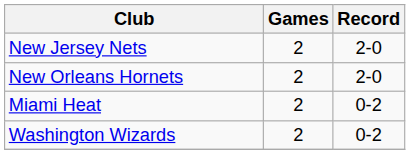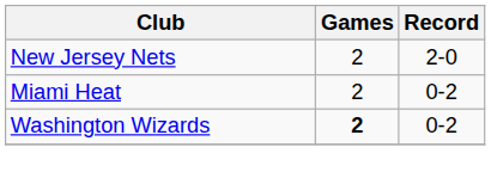- row: New Orleans Hornets | 2 | 2-0
Washington Wizards | Games: normal -> bold
